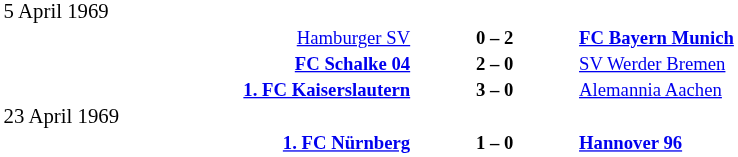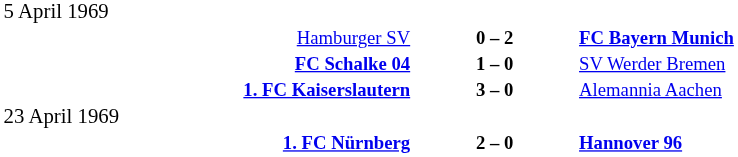FC Schalke 04 | column 2: 2 – 0 -> 1 – 0
1. FC Nürnberg | column 2: 1 – 0 -> 2 – 0
